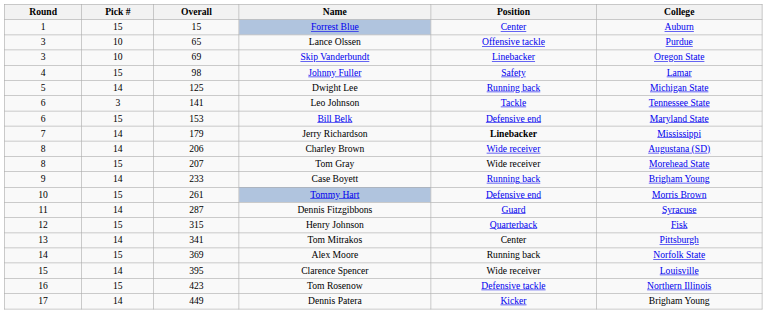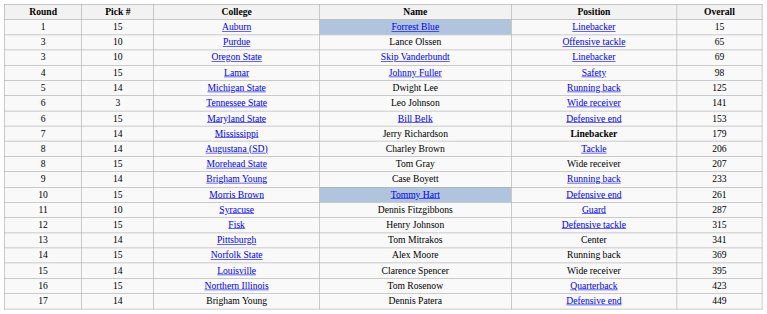columns swapped: Overall <-> College
Forrest Blue | Position: Center -> Linebacker
Leo Johnson | Position: Tackle -> Wide receiver
Charley Brown | Position: Wide receiver -> Tackle
Dennis Fitzgibbons | Pick #: 14 -> 10
Henry Johnson | Position: Quarterback -> Defensive tackle
Tom Rosenow | Position: Defensive tackle -> Quarterback
Dennis Patera | Position: Kicker -> Defensive end
